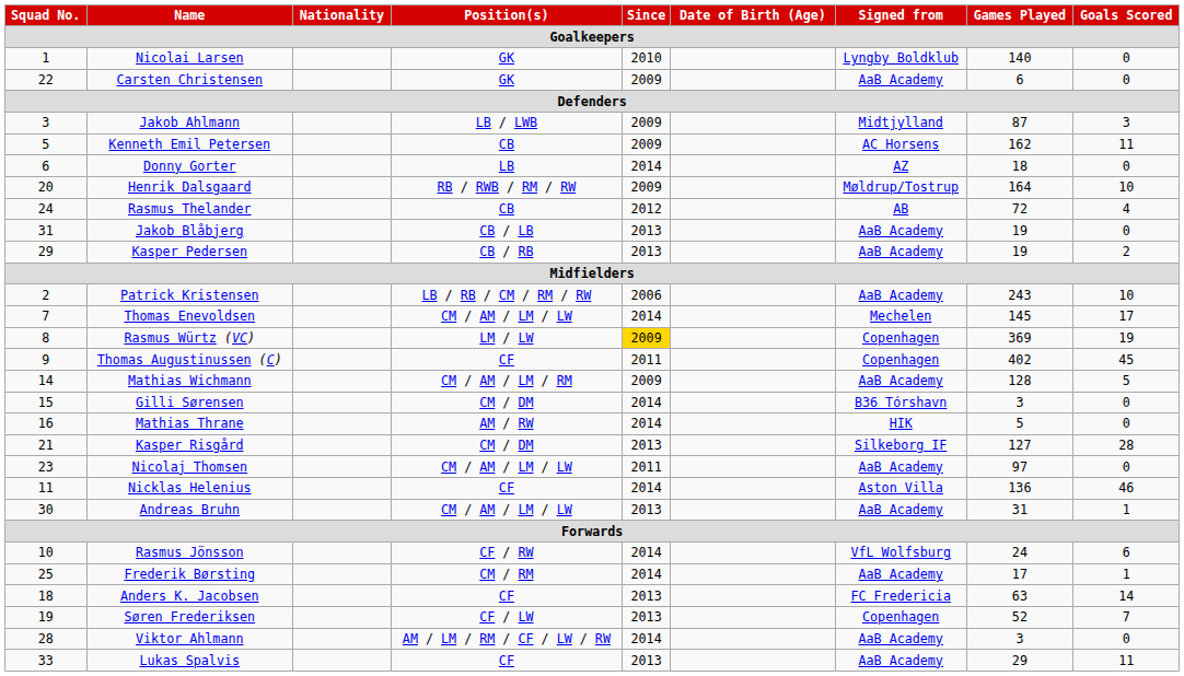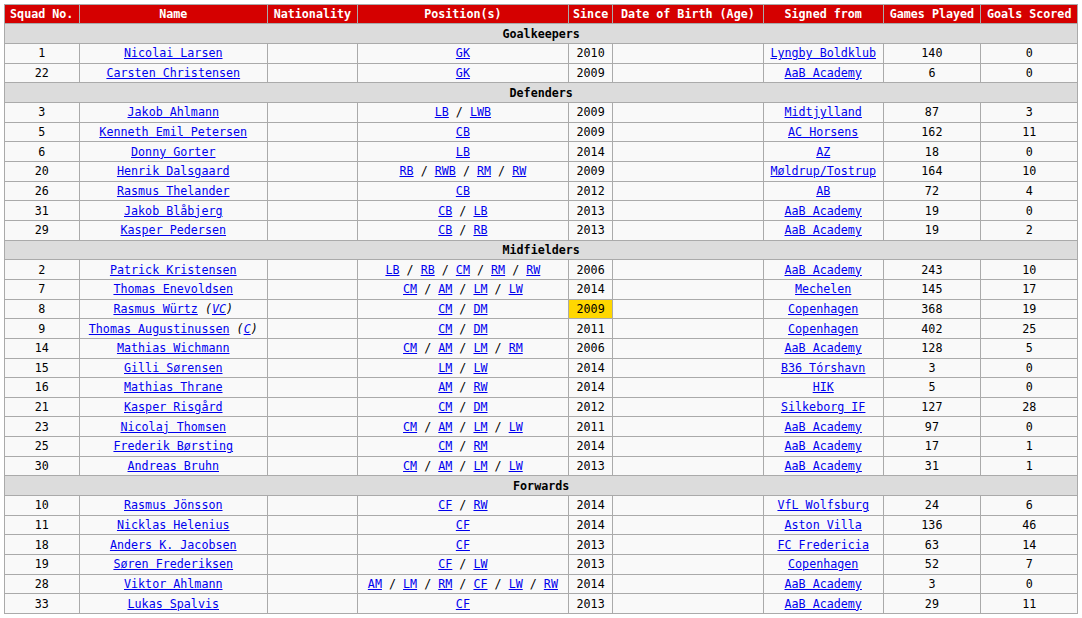Rasmus Thelander | Squad No.: 24 -> 26
Rasmus Würtz (VC) | Position(s): LM / LW -> CM / DM
Rasmus Würtz (VC) | Games Played: 369 -> 368
Thomas Augustinussen (C) | Position(s): CF -> CM / DM
Thomas Augustinussen (C) | Goals Scored: 45 -> 25
Mathias Wichmann | Since: 2009 -> 2006
Gilli Sørensen | Position(s): CM / DM -> LM / LW
Kasper Risgård | Since: 2013 -> 2012
rows swapped: Frederik Børsting <-> Nicklas Helenius
